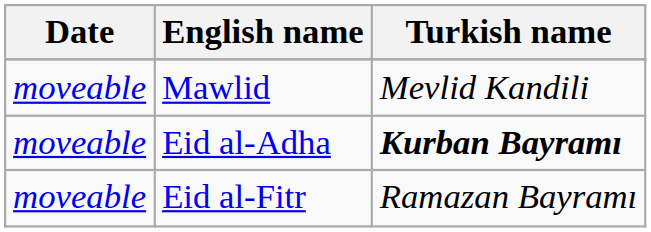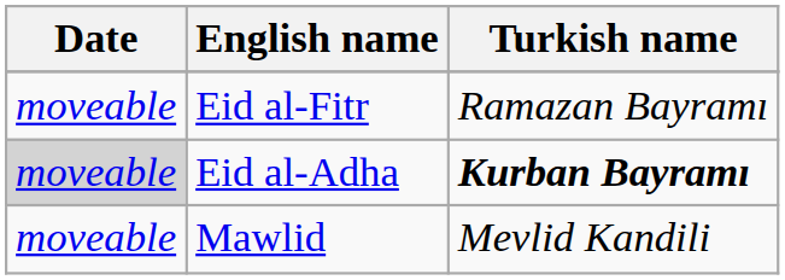rows swapped: Eid al-Fitr <-> Mawlid
Eid al-Adha | Date: no background -> lightgrey background
